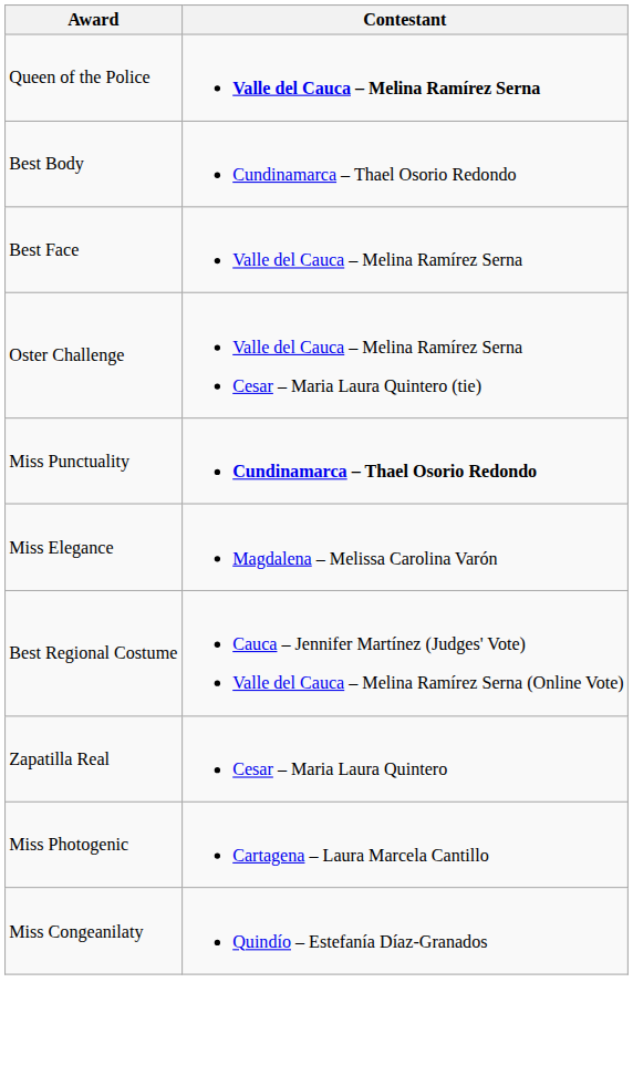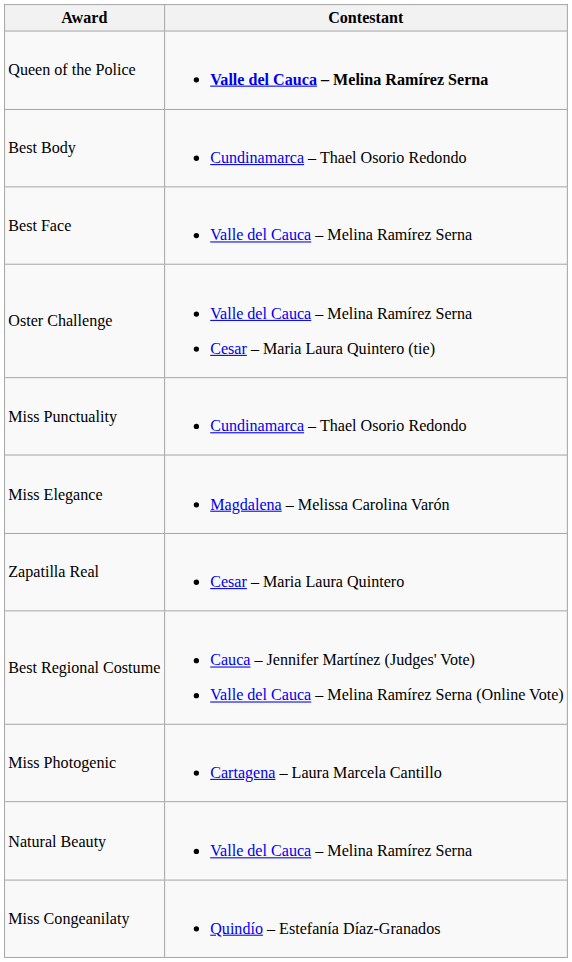Miss Punctuality | Contestant: bold -> normal
rows swapped: Best Regional Costume <-> Zapatilla Real
+ row: Natural Beauty | Valle del Cauca – Melina Ramírez Serna
